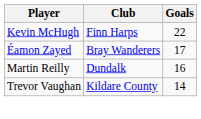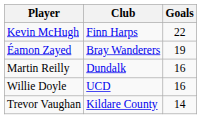Éamon Zayed | Goals: 17 -> 19
+ row: Willie Doyle | UCD | 16
